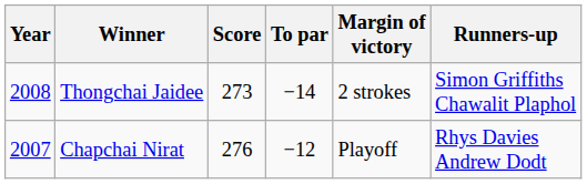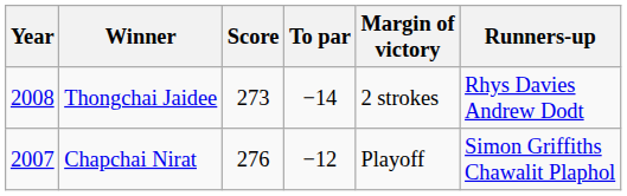Thongchai Jaidee | Runners-up: Simon Griffiths Chawalit Plaphol -> Rhys Davies Andrew Dodt
Chapchai Nirat | Runners-up: Rhys Davies Andrew Dodt -> Simon Griffiths Chawalit Plaphol
